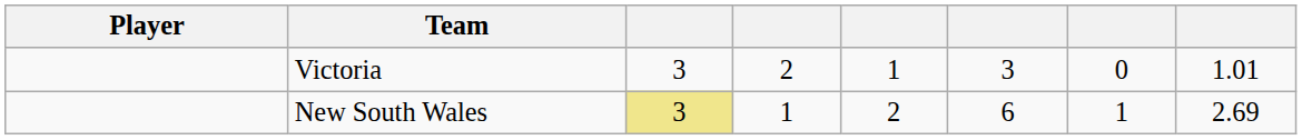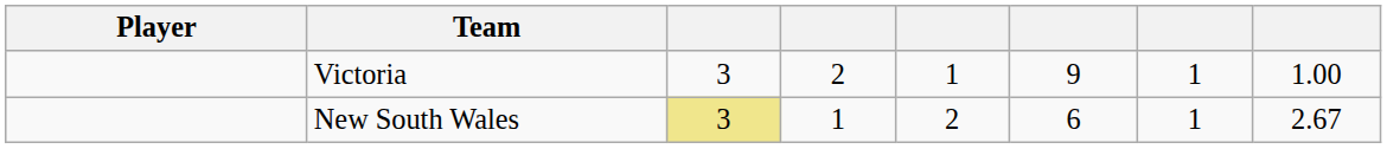Victoria | column 6: 3 -> 9
Victoria | column 7: 0 -> 1
Victoria | column 8: 1.01 -> 1.00
New South Wales | column 8: 2.69 -> 2.67
